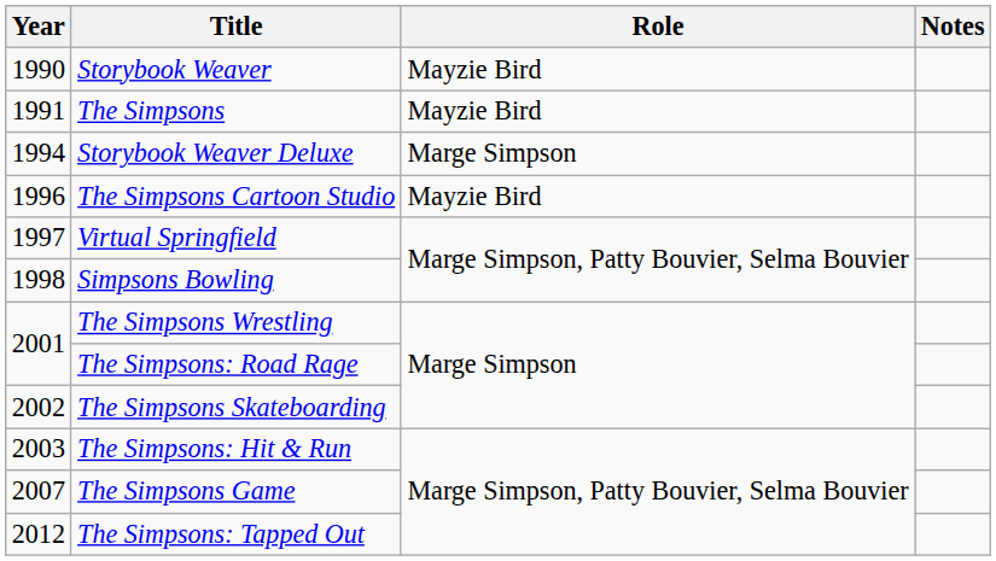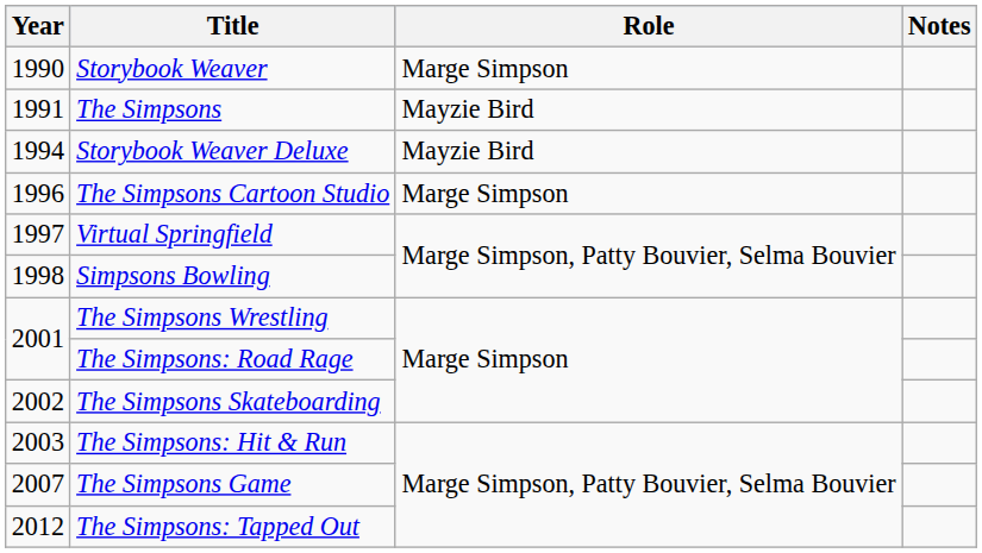Storybook Weaver | Role: Mayzie Bird -> Marge Simpson
Storybook Weaver Deluxe | Role: Marge Simpson -> Mayzie Bird
The Simpsons Cartoon Studio | Role: Mayzie Bird -> Marge Simpson
